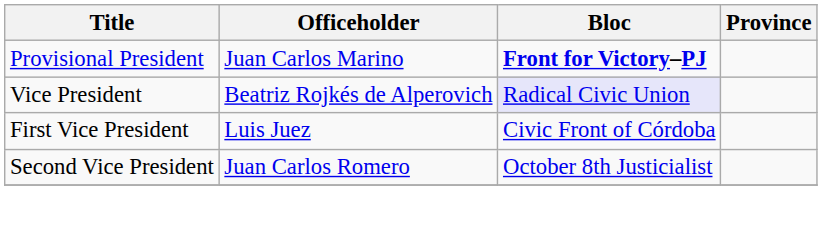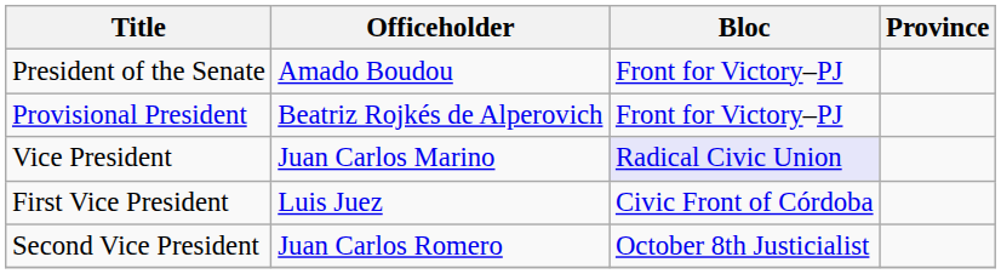+ row: President of the Senate | Amado Boudou | Front for Victory–PJ
Provisional President | Officeholder: Juan Carlos Marino -> Beatriz Rojkés de Alperovich
Provisional President | Bloc: bold -> normal
Vice President | Officeholder: Beatriz Rojkés de Alperovich -> Juan Carlos Marino
